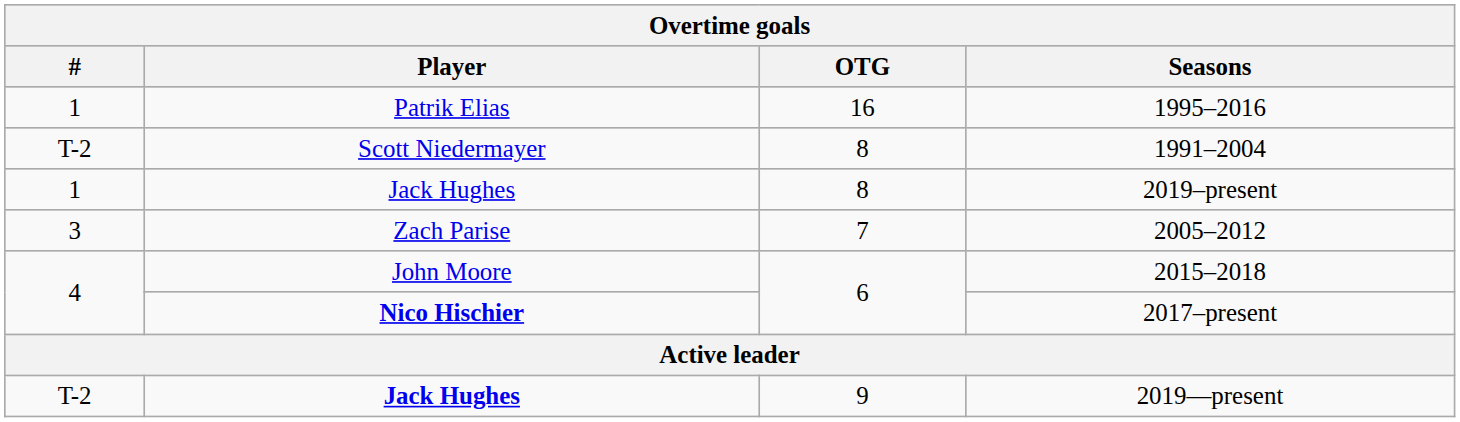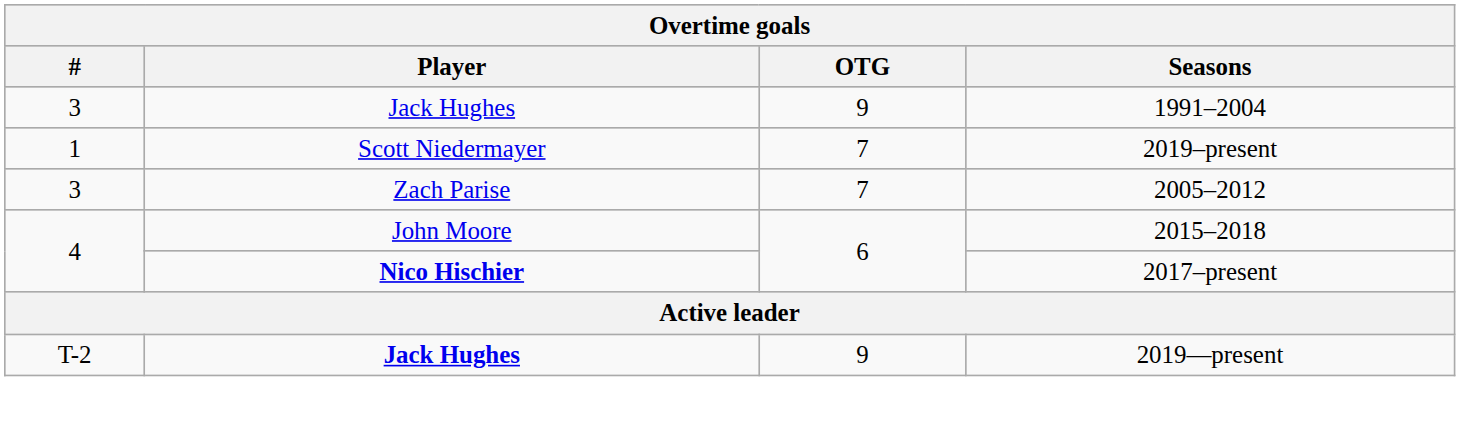- row: 1 | Patrik Elias | 16 | 1995–2016
1991–2004 | #: T-2 -> 3
1991–2004 | Player: Scott Niedermayer -> Jack Hughes
1991–2004 | OTG: 8 -> 9
2019–present | Player: Jack Hughes -> Scott Niedermayer
2019–present | OTG: 8 -> 7
